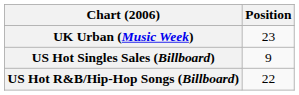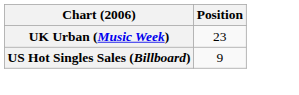- row: US Hot R&B/Hip-Hop Songs (Billboard) | 22
